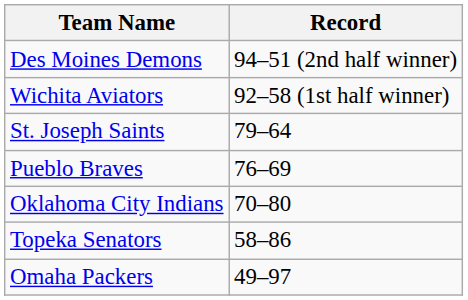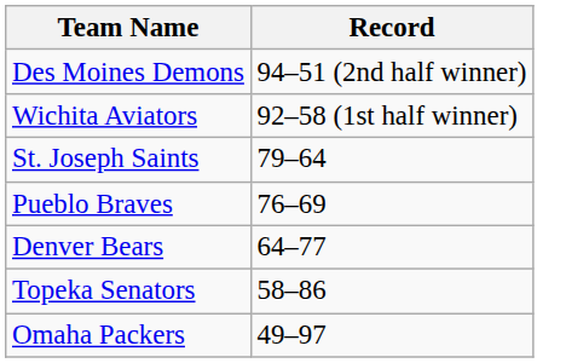- row: Oklahoma City Indians | 70–80
+ row: Denver Bears | 64–77
